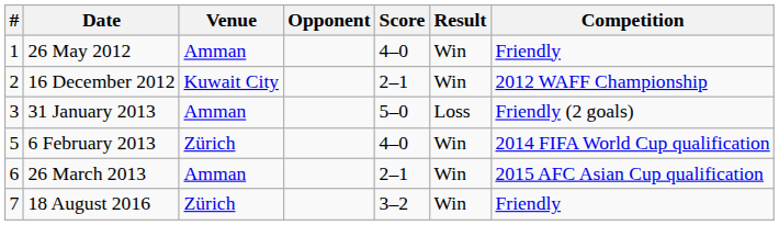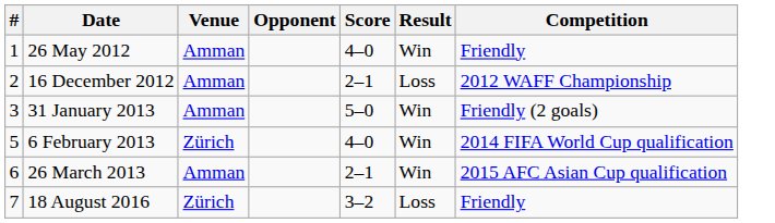16 December 2012 | Venue: Kuwait City -> Amman
16 December 2012 | Result: Win -> Loss
31 January 2013 | Result: Loss -> Win
18 August 2016 | Result: Win -> Loss
